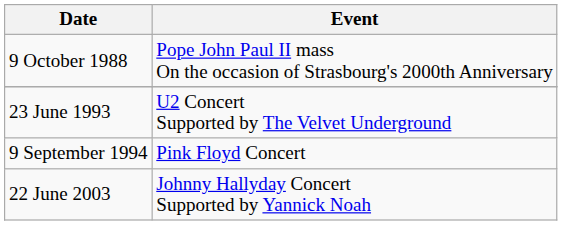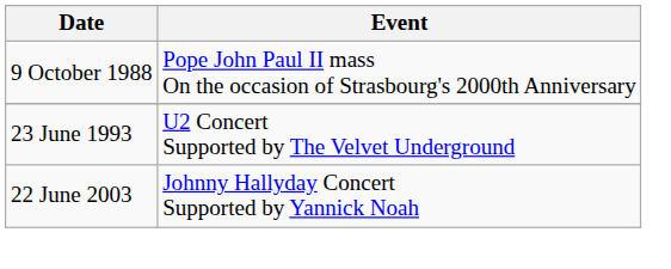- row: 9 September 1994 | Pink Floyd Concert
